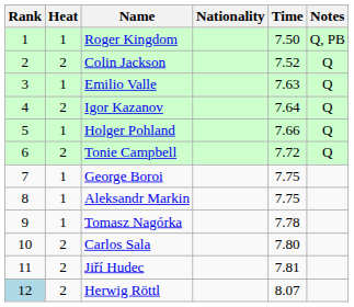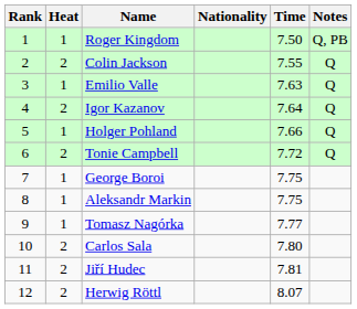Colin Jackson | Time: 7.52 -> 7.55
Tomasz Nagórka | Time: 7.78 -> 7.77
Herwig Röttl | Rank: lightblue background -> no background
